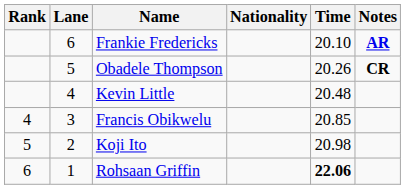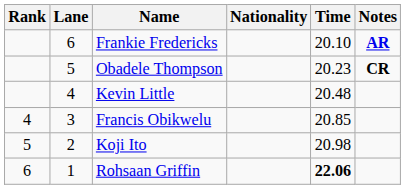Obadele Thompson | Time: 20.26 -> 20.23
